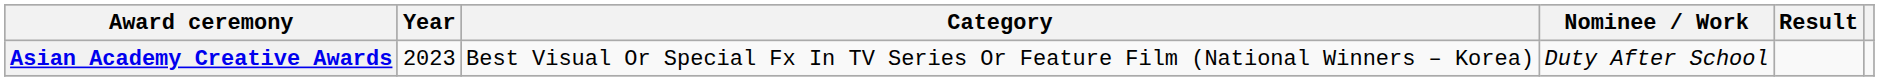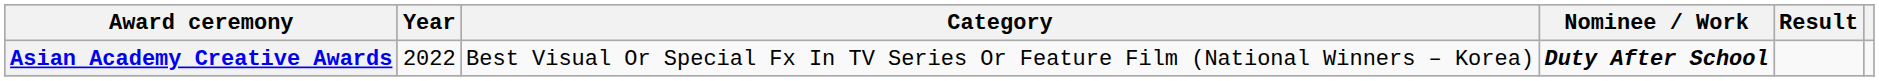Asian Academy Creative Awards | Year: 2023 -> 2022
Asian Academy Creative Awards | Nominee / Work: normal -> bold
